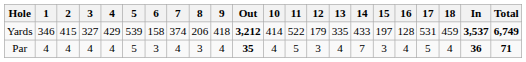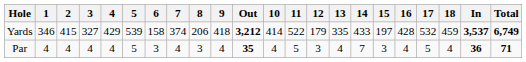Yards | 16: 128 -> 428
Yards | 17: 531 -> 532
